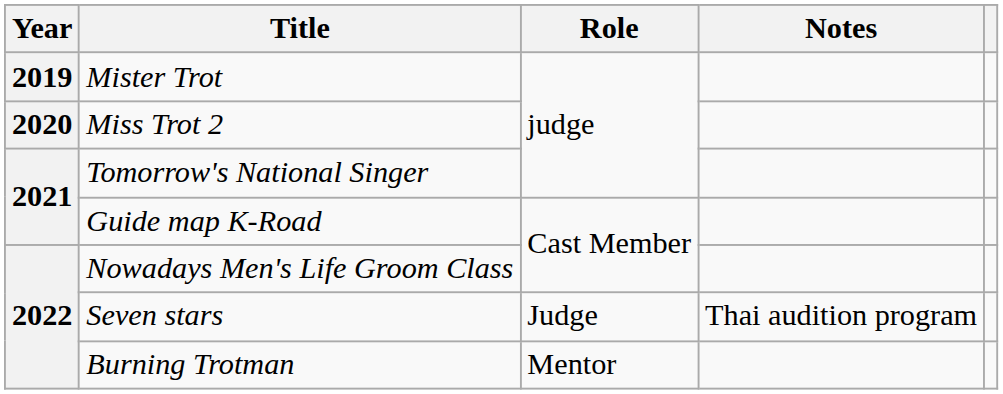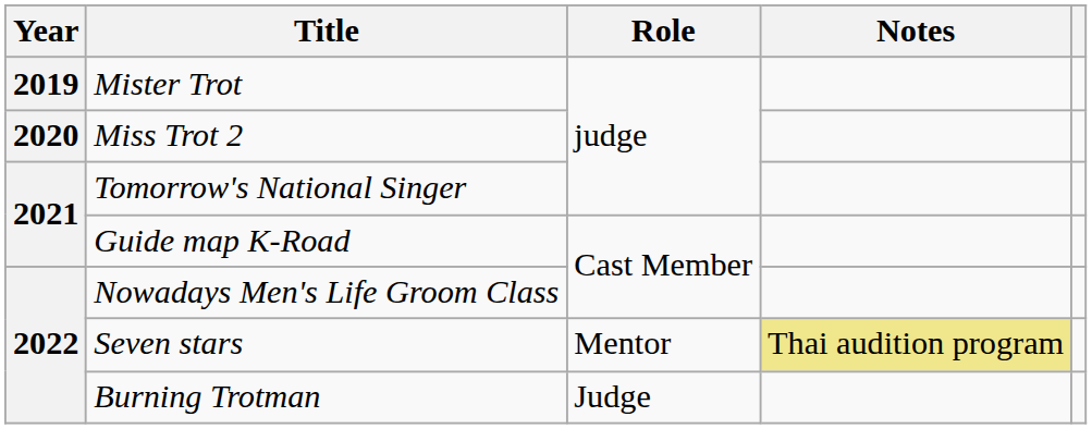Seven stars | Role: Judge -> Mentor
Seven stars | Notes: no background -> khaki background
Burning Trotman | Role: Mentor -> Judge
